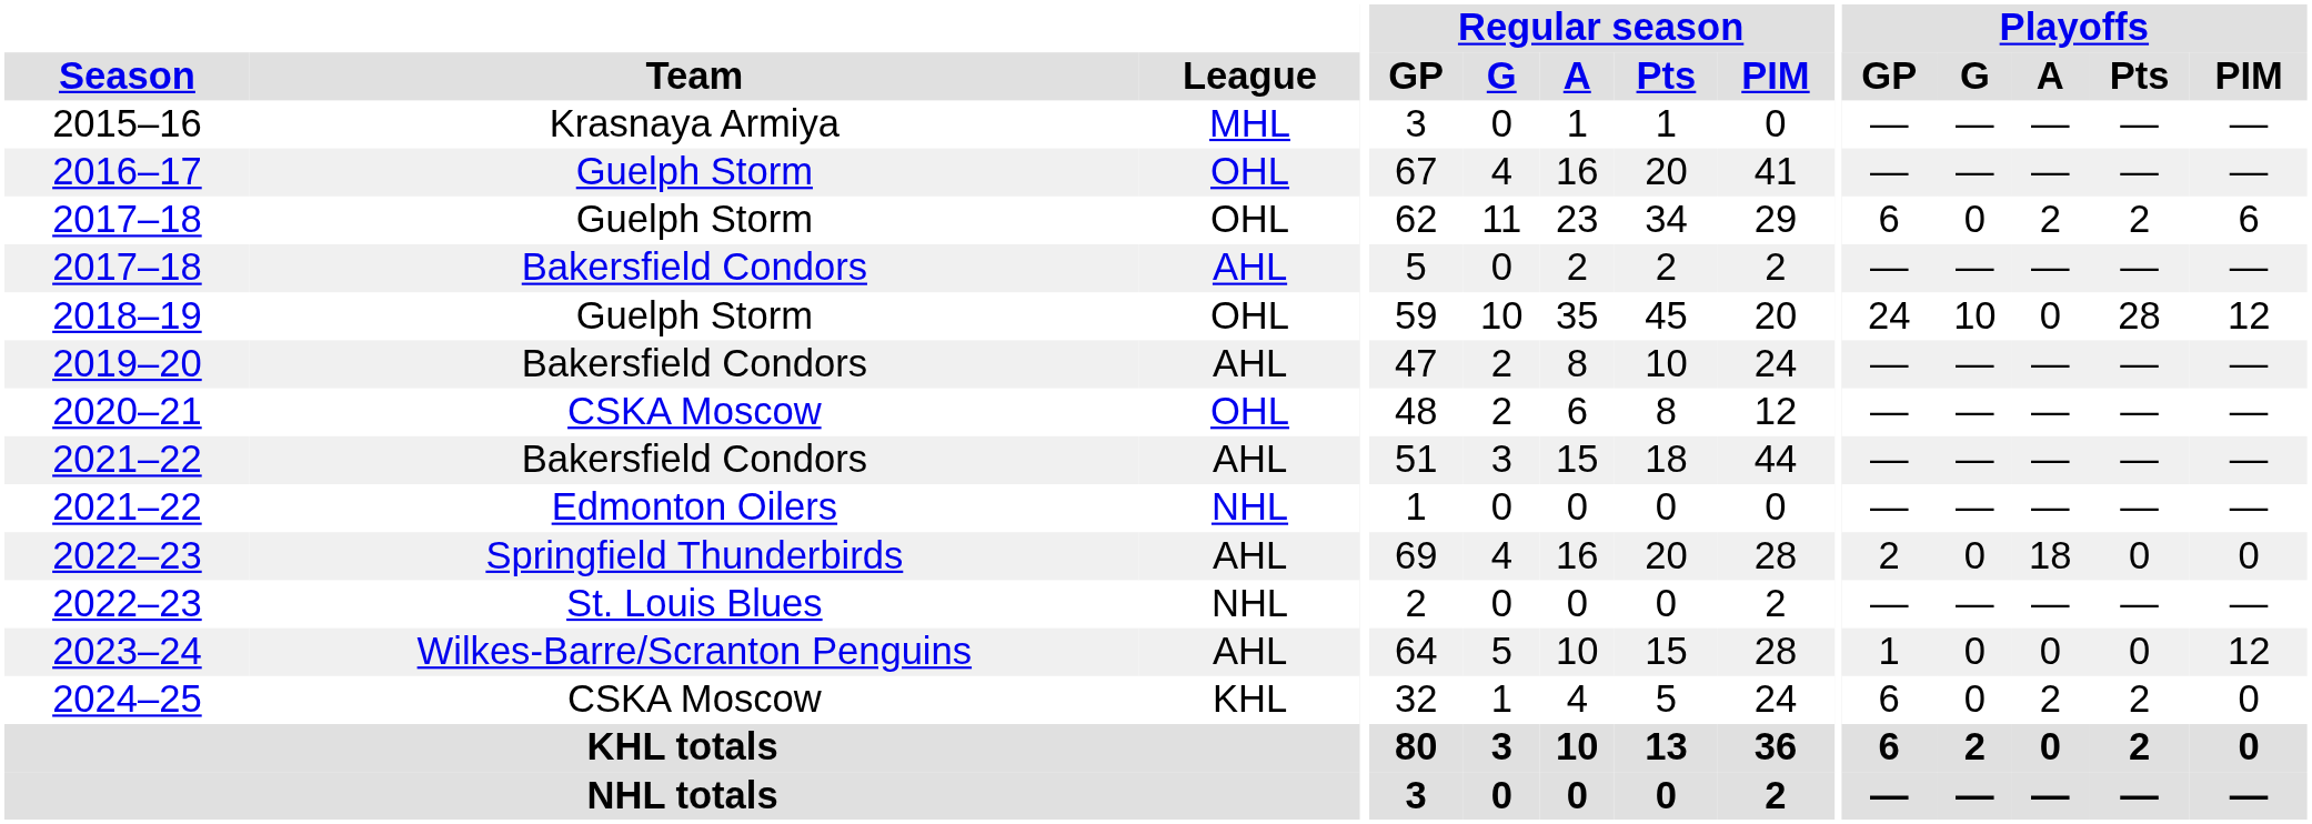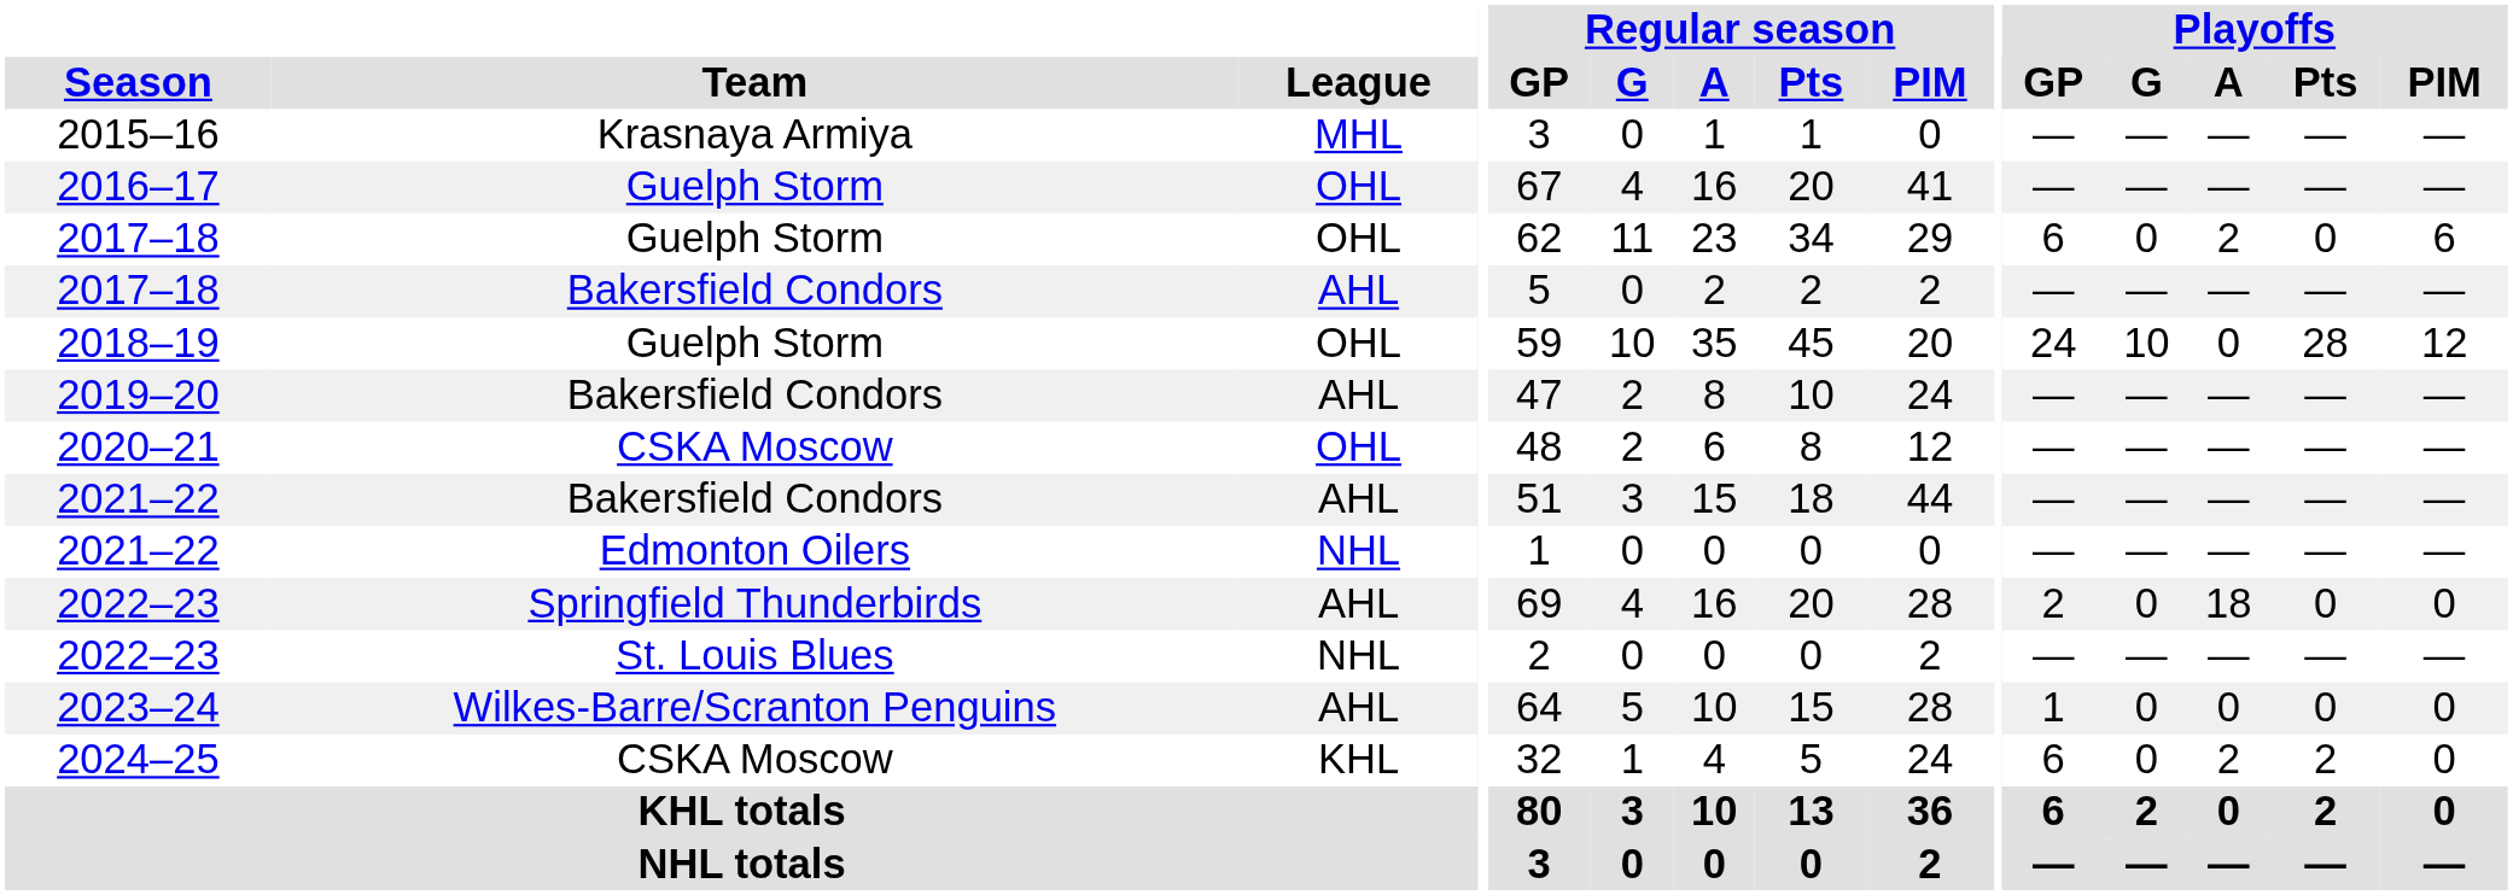2017–18 / Guelph Storm | Playoffs / Pts: 2 -> 0
2023–24 | Playoffs / PIM: 12 -> 0
